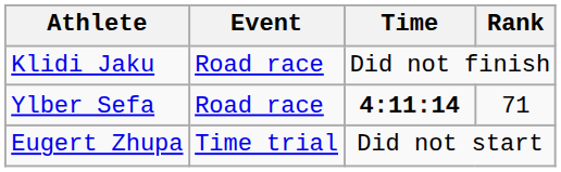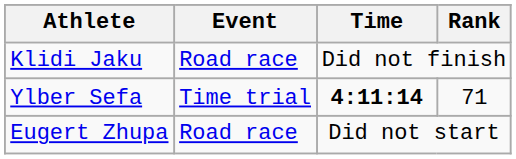Ylber Sefa | Event: Road race -> Time trial
Eugert Zhupa | Event: Time trial -> Road race
